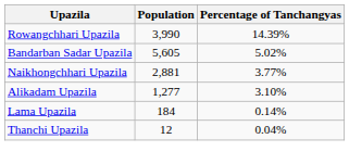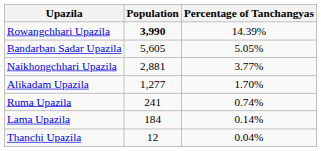Rowangchhari Upazila | Population: normal -> bold
Bandarban Sadar Upazila | Percentage of Tanchangyas: 5.02% -> 5.05%
Alikadam Upazila | Percentage of Tanchangyas: 3.10% -> 1.70%
+ row: Ruma Upazila | 241 | 0.74%
